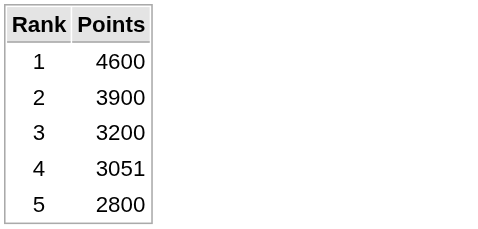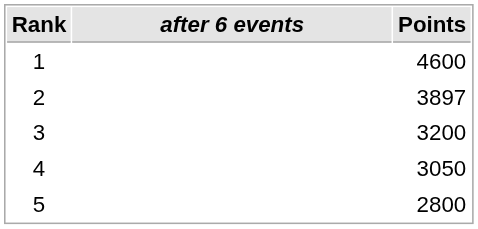+ column: after 6 events
2 | Points: 3900 -> 3897
4 | Points: 3051 -> 3050
